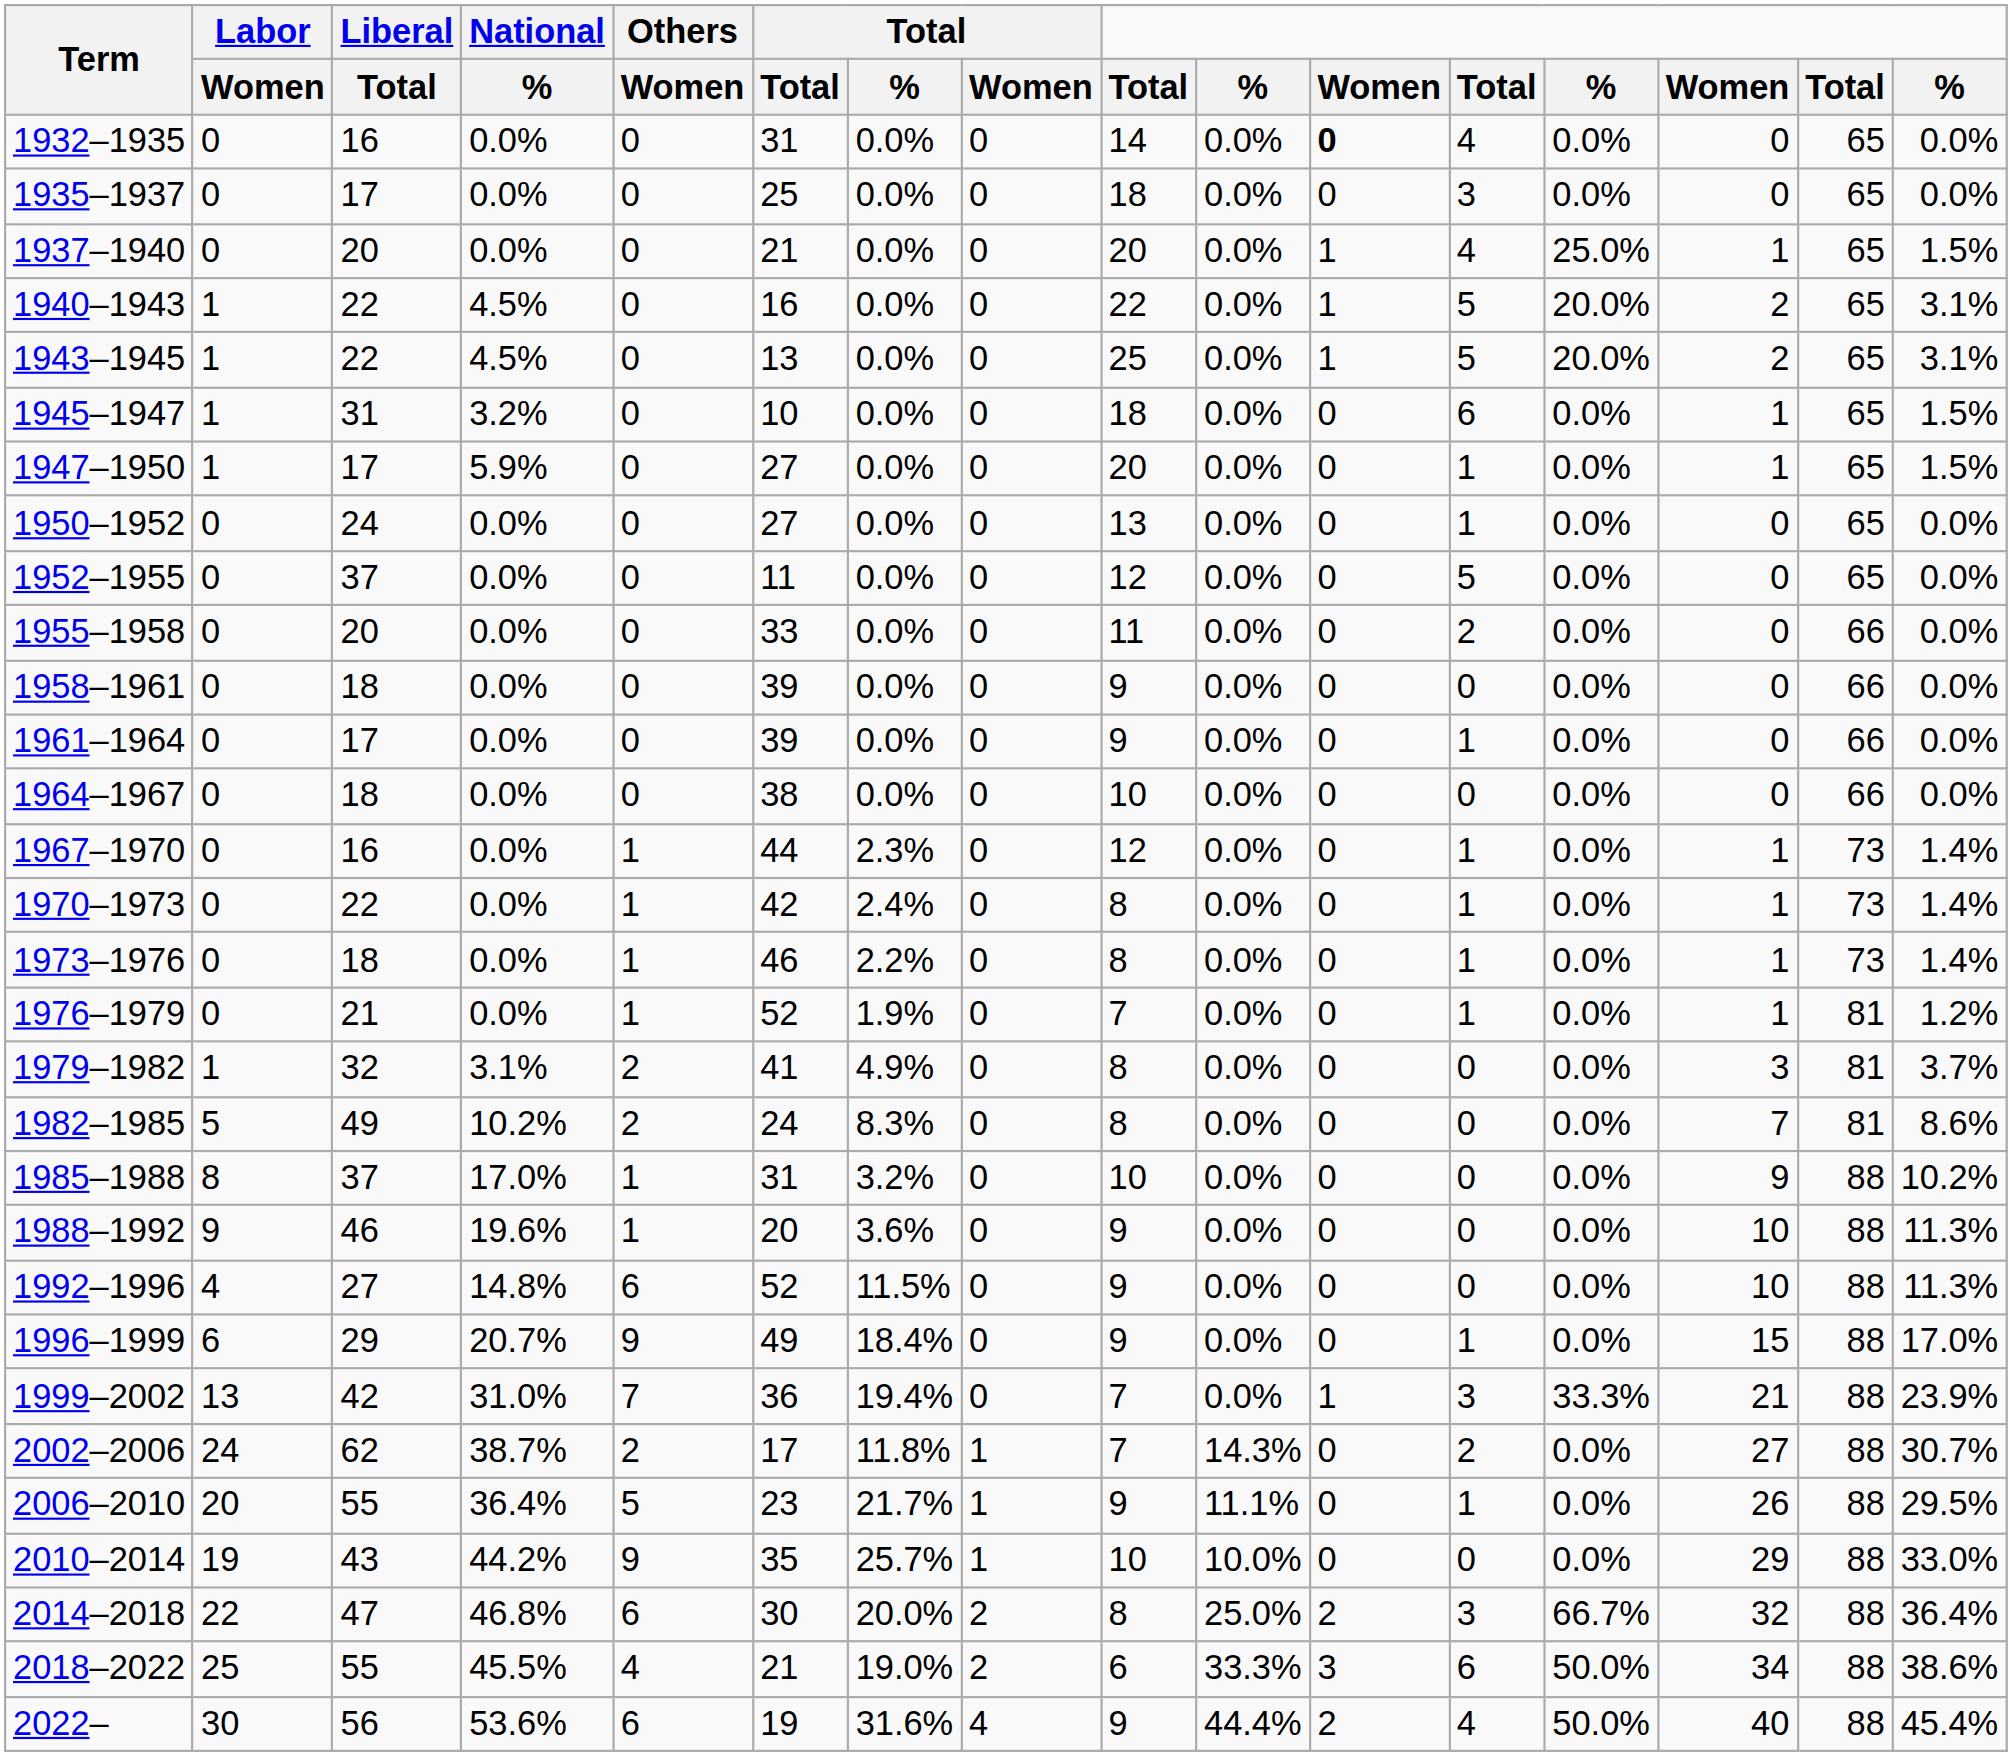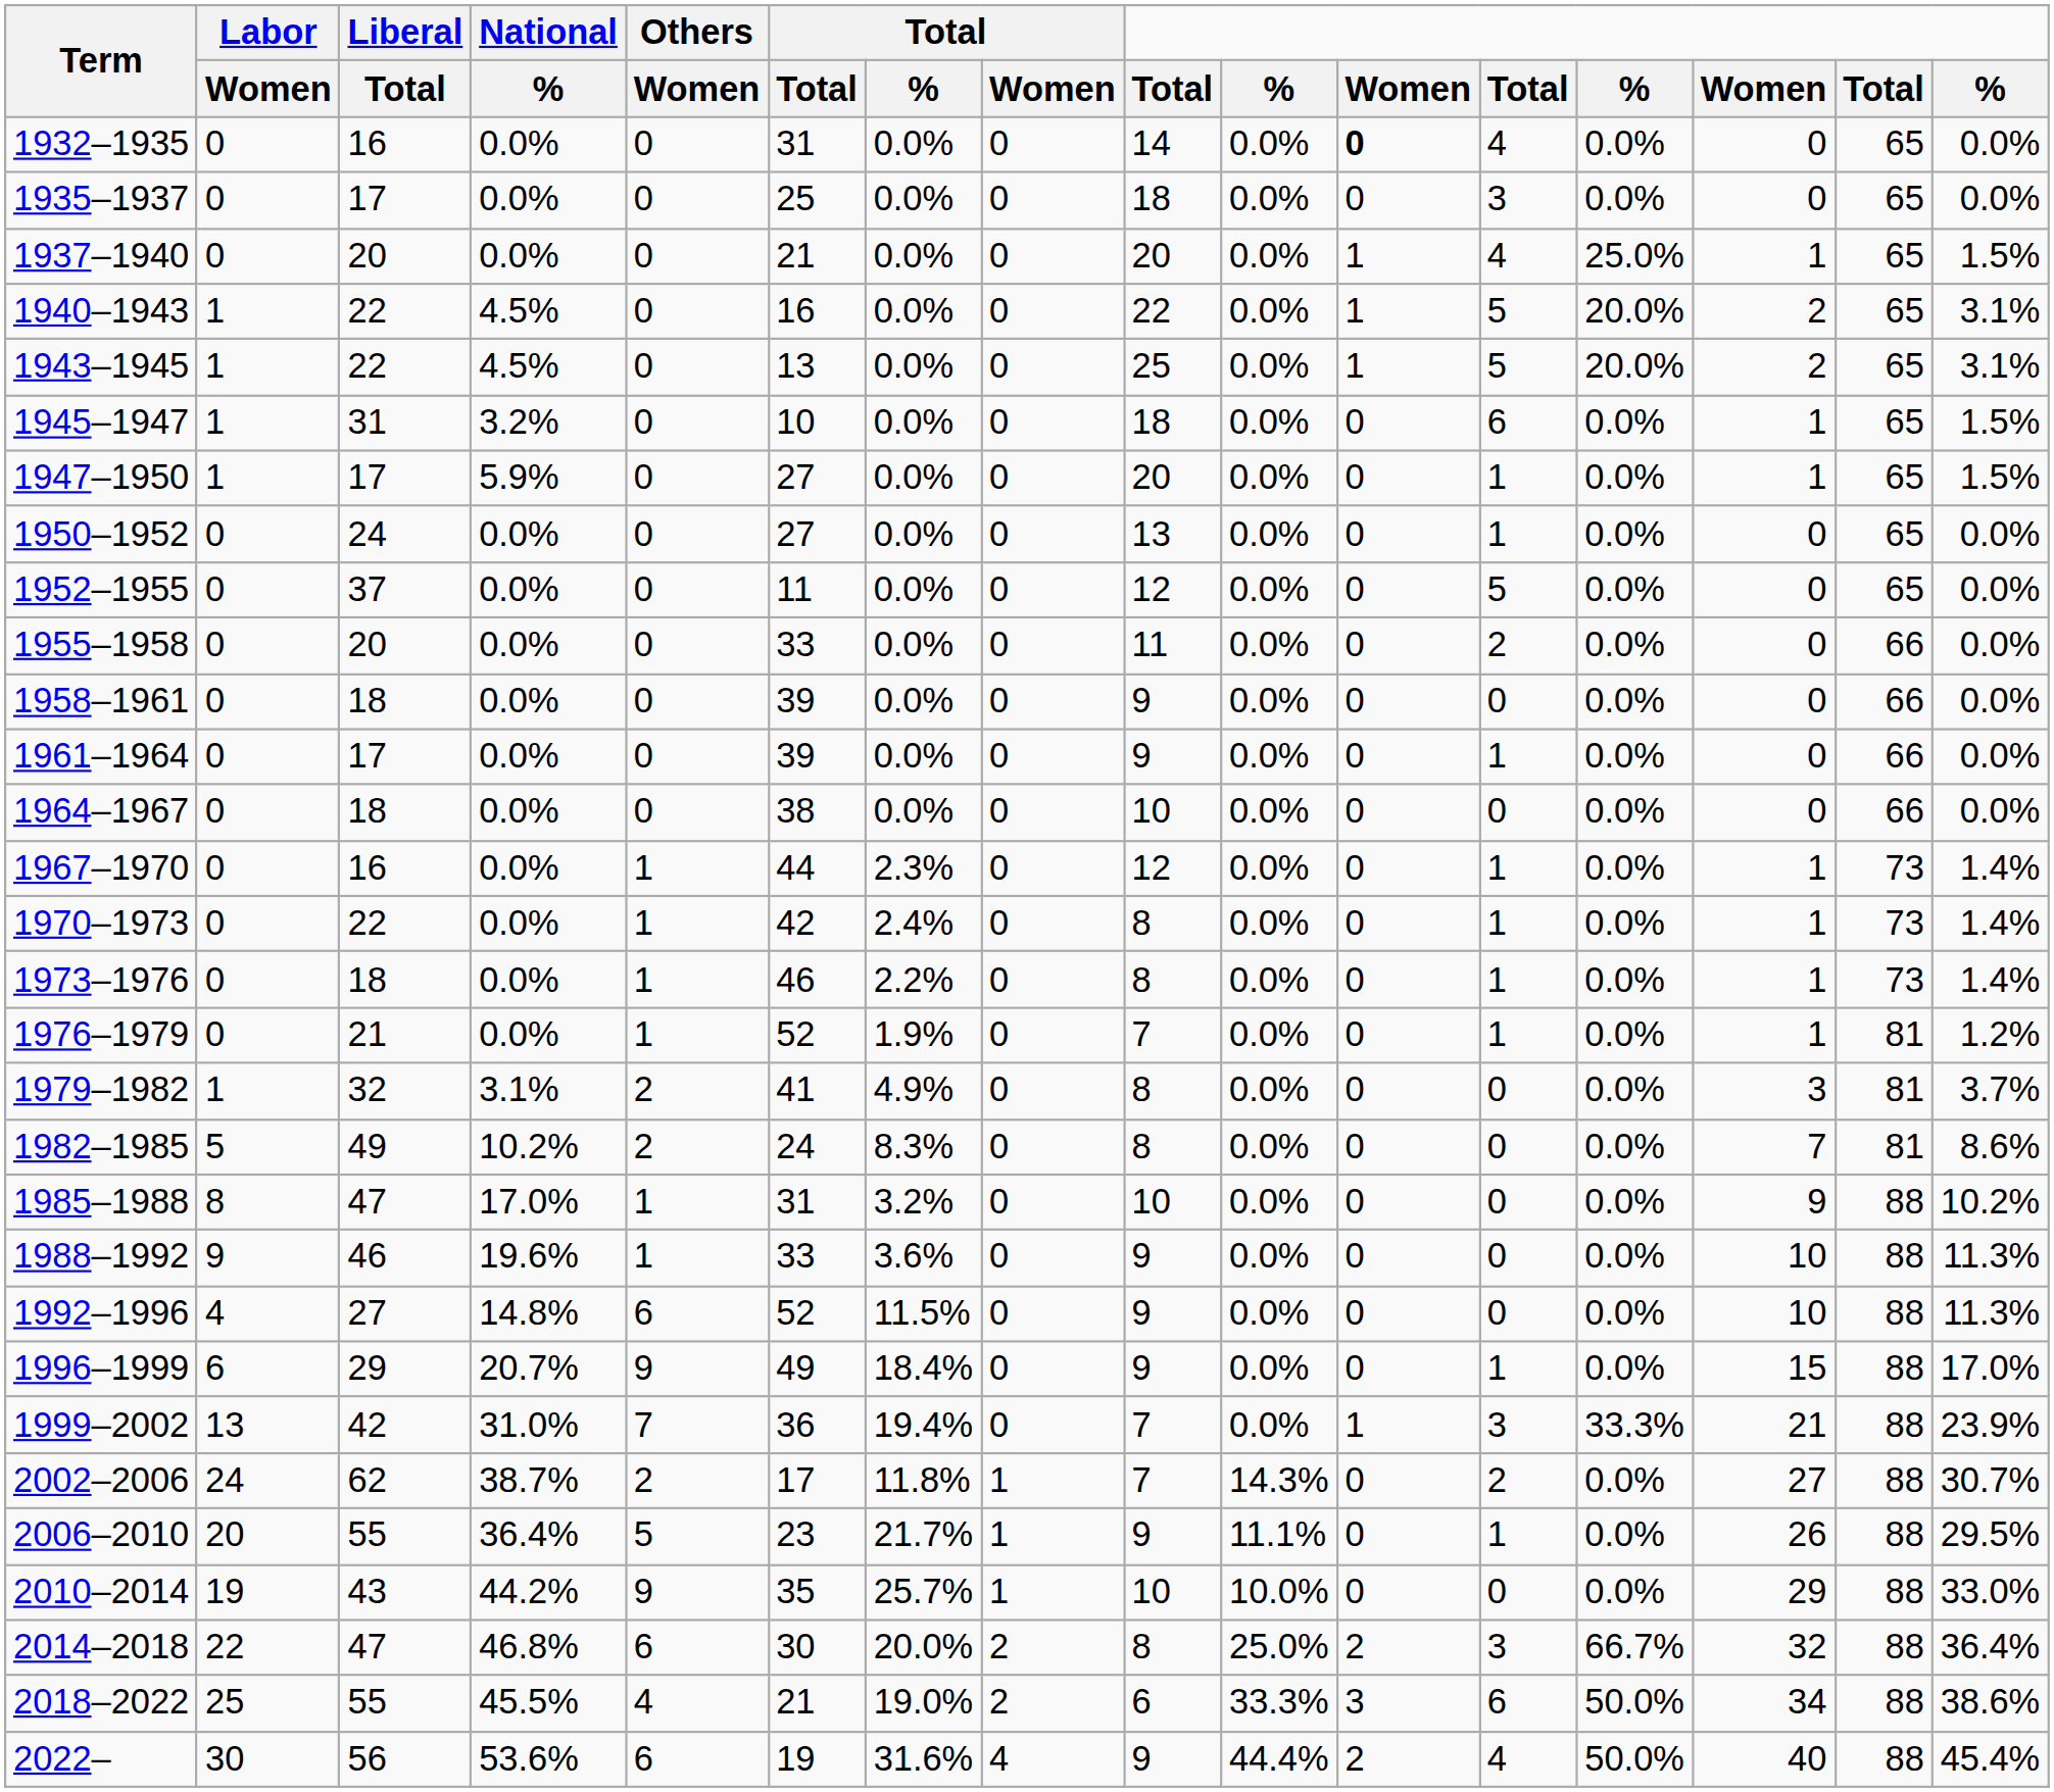1985–1988 | Liberal / Total: 37 -> 47
1988–1992 | column 6: 20 -> 33
